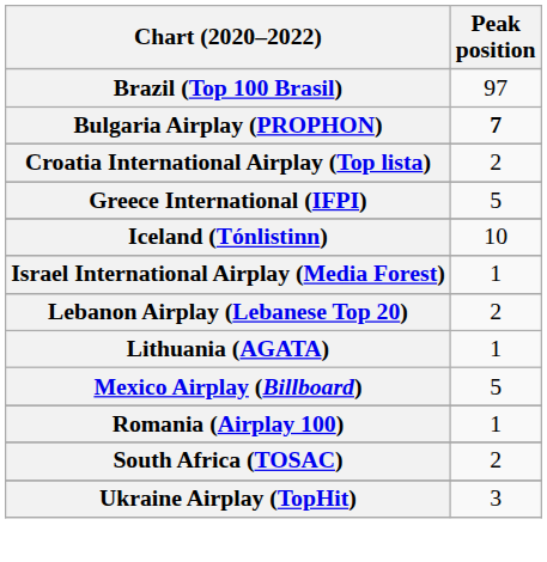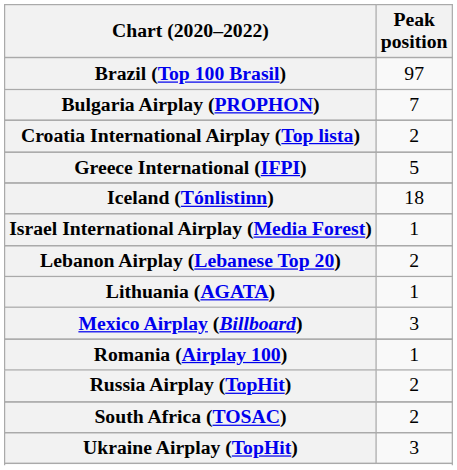Bulgaria Airplay (PROPHON) | Peak position: bold -> normal
Iceland (Tónlistinn) | Peak position: 10 -> 18
Mexico Airplay (Billboard) | Peak position: 5 -> 3
+ row: Russia Airplay (TopHit) | 2
